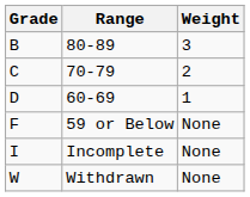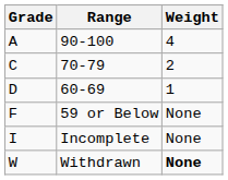+ row: A | 90-100 | 4
- row: B | 80-89 | 3
W | Weight: normal -> bold
